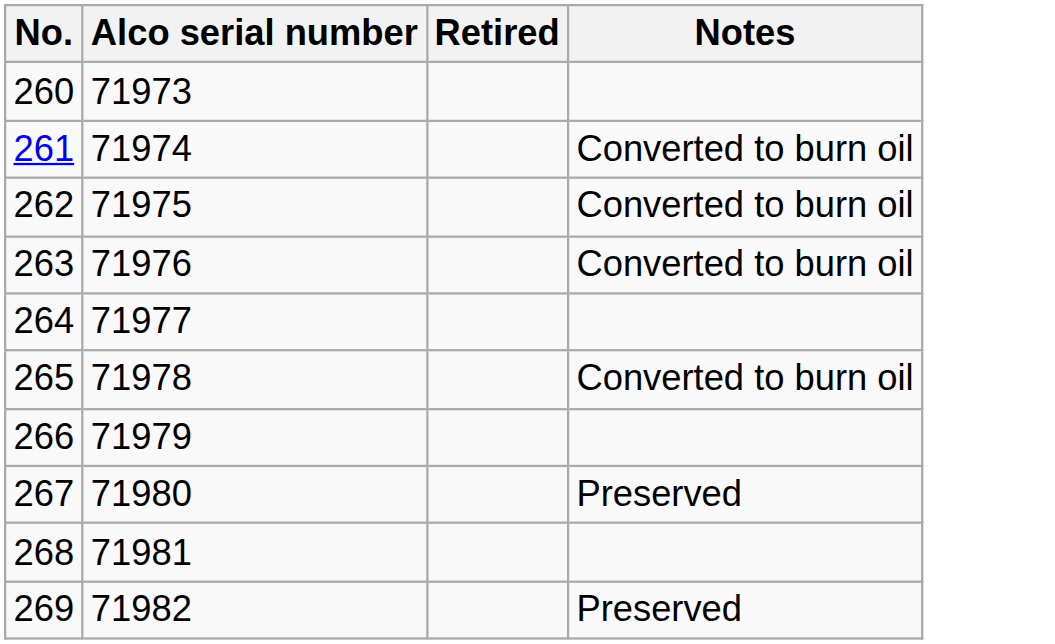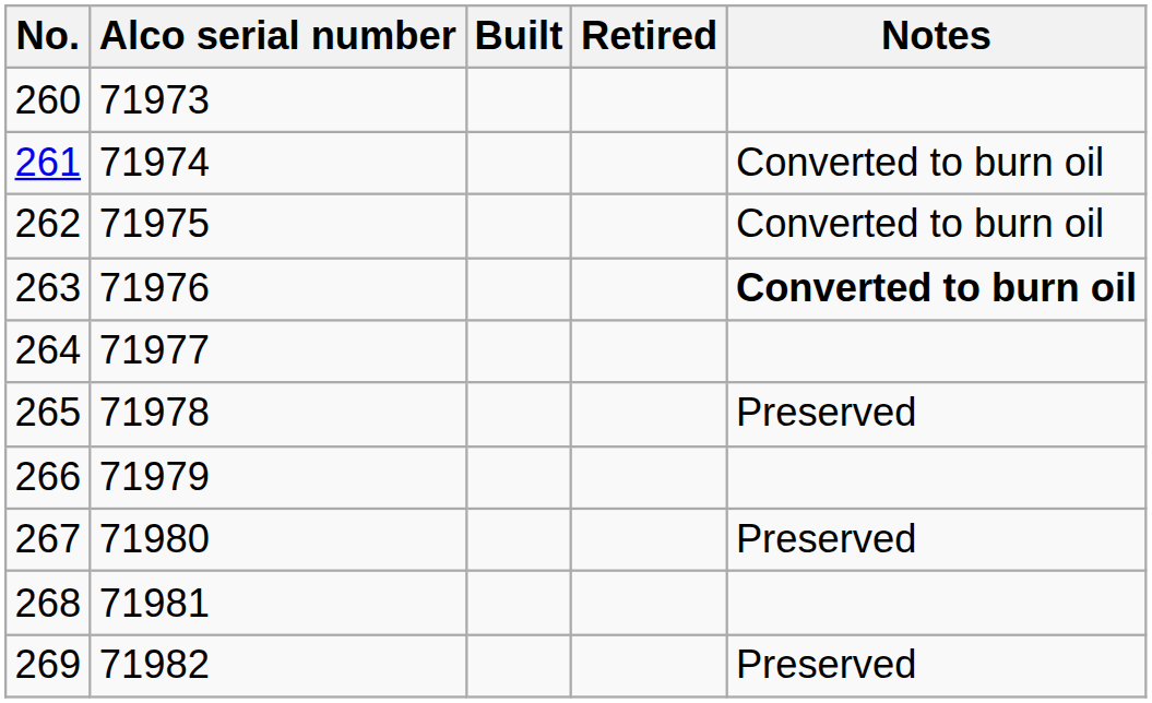+ column: Built
263 | Notes: normal -> bold
265 | Notes: Converted to burn oil -> Preserved
